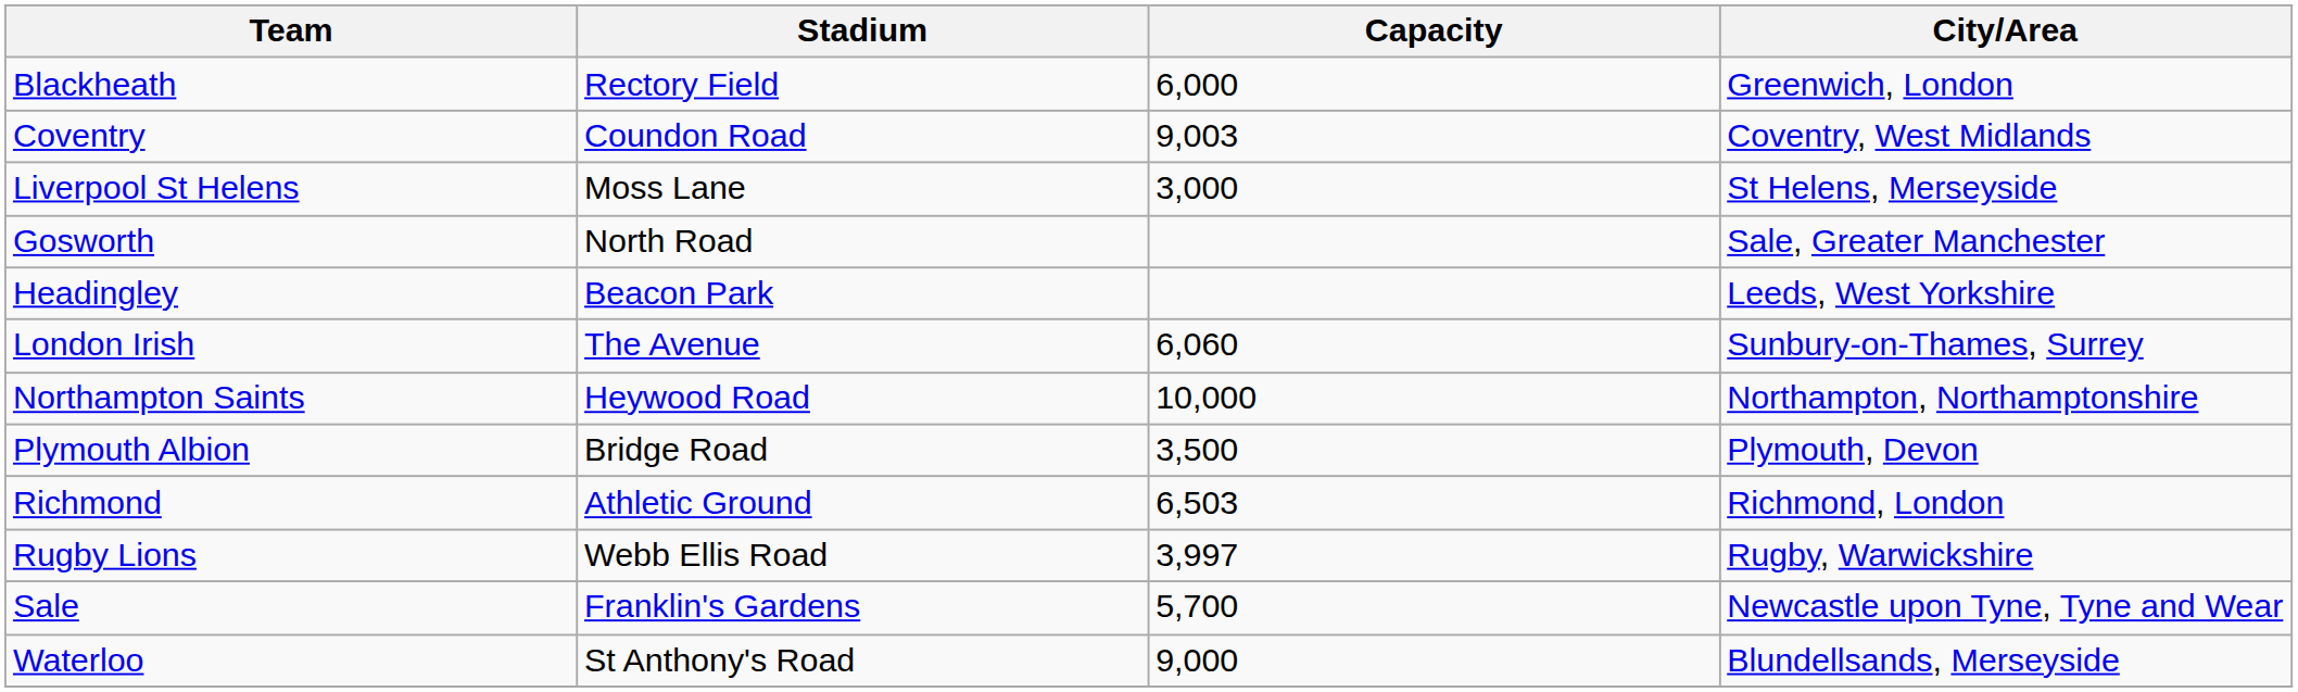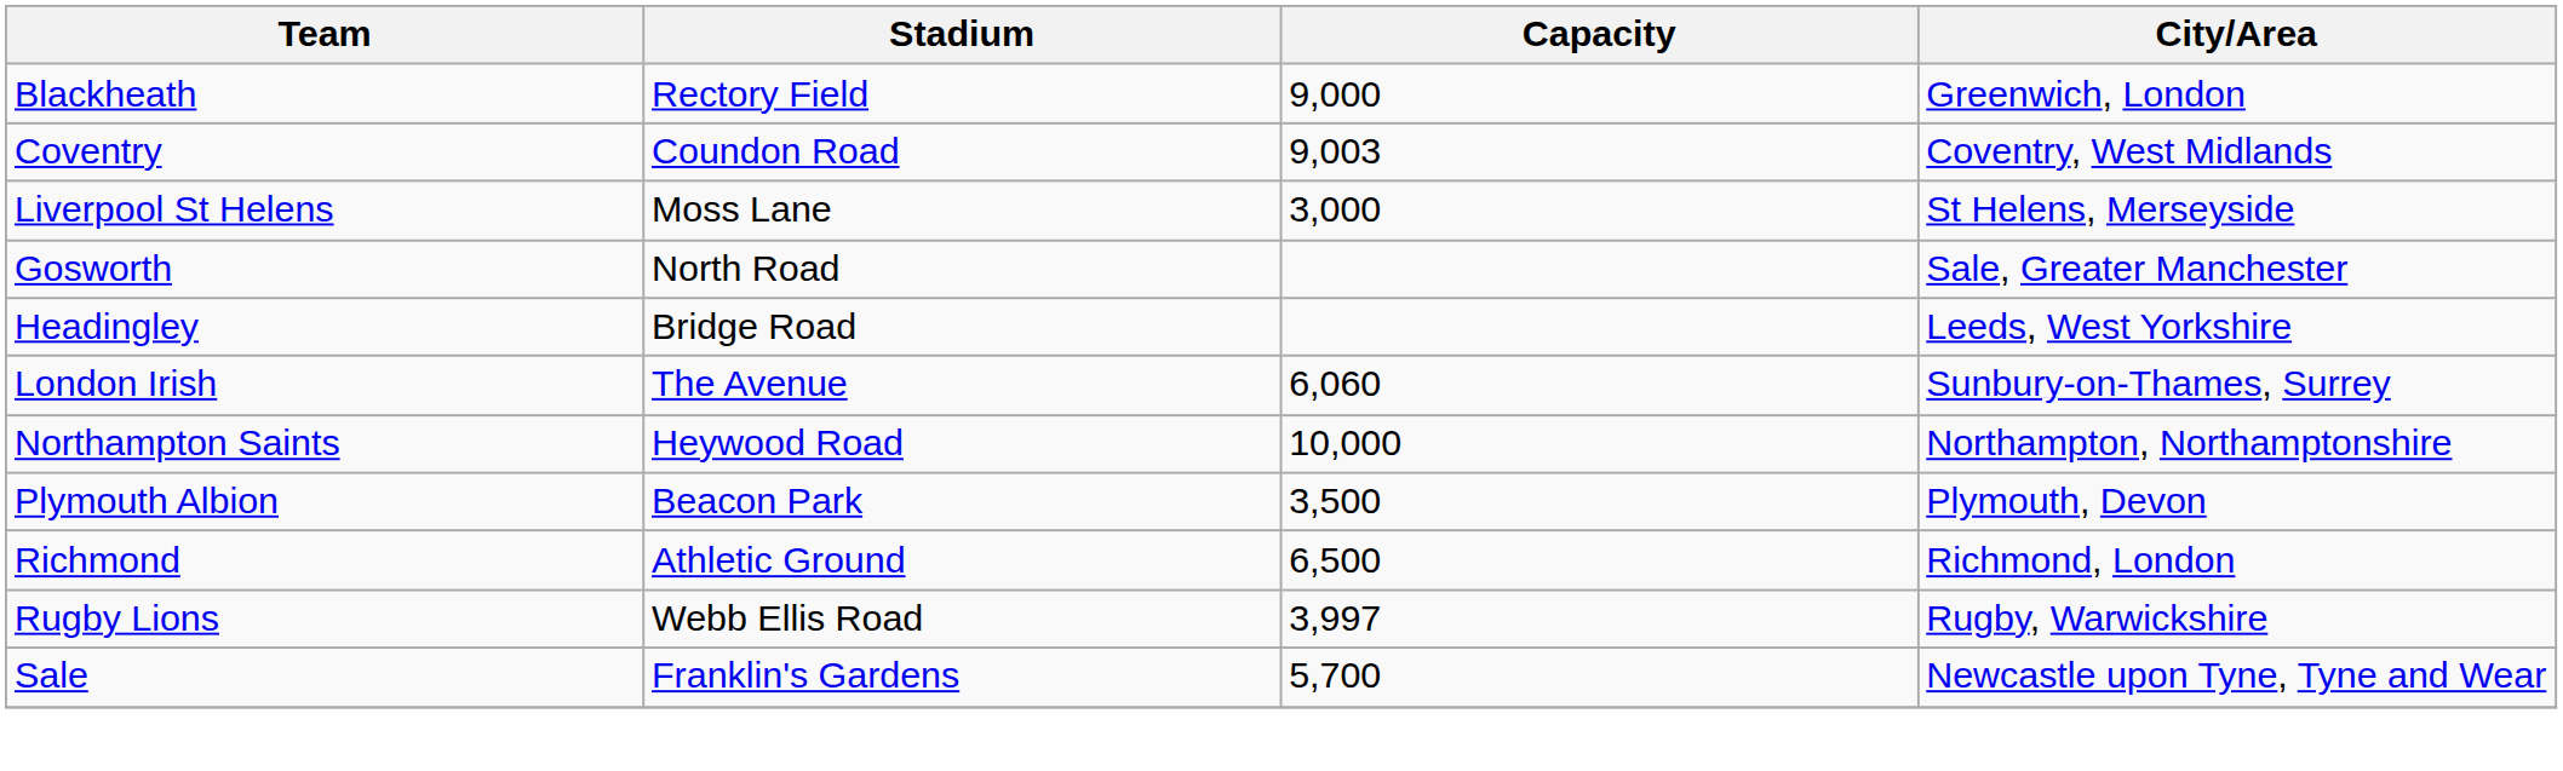Blackheath | Capacity: 6,000 -> 9,000
Headingley | Stadium: Beacon Park -> Bridge Road
Plymouth Albion | Stadium: Bridge Road -> Beacon Park
Richmond | Capacity: 6,503 -> 6,500
- row: Waterloo | St Anthony's Road | 9,000 | Blundellsands, Merseyside
